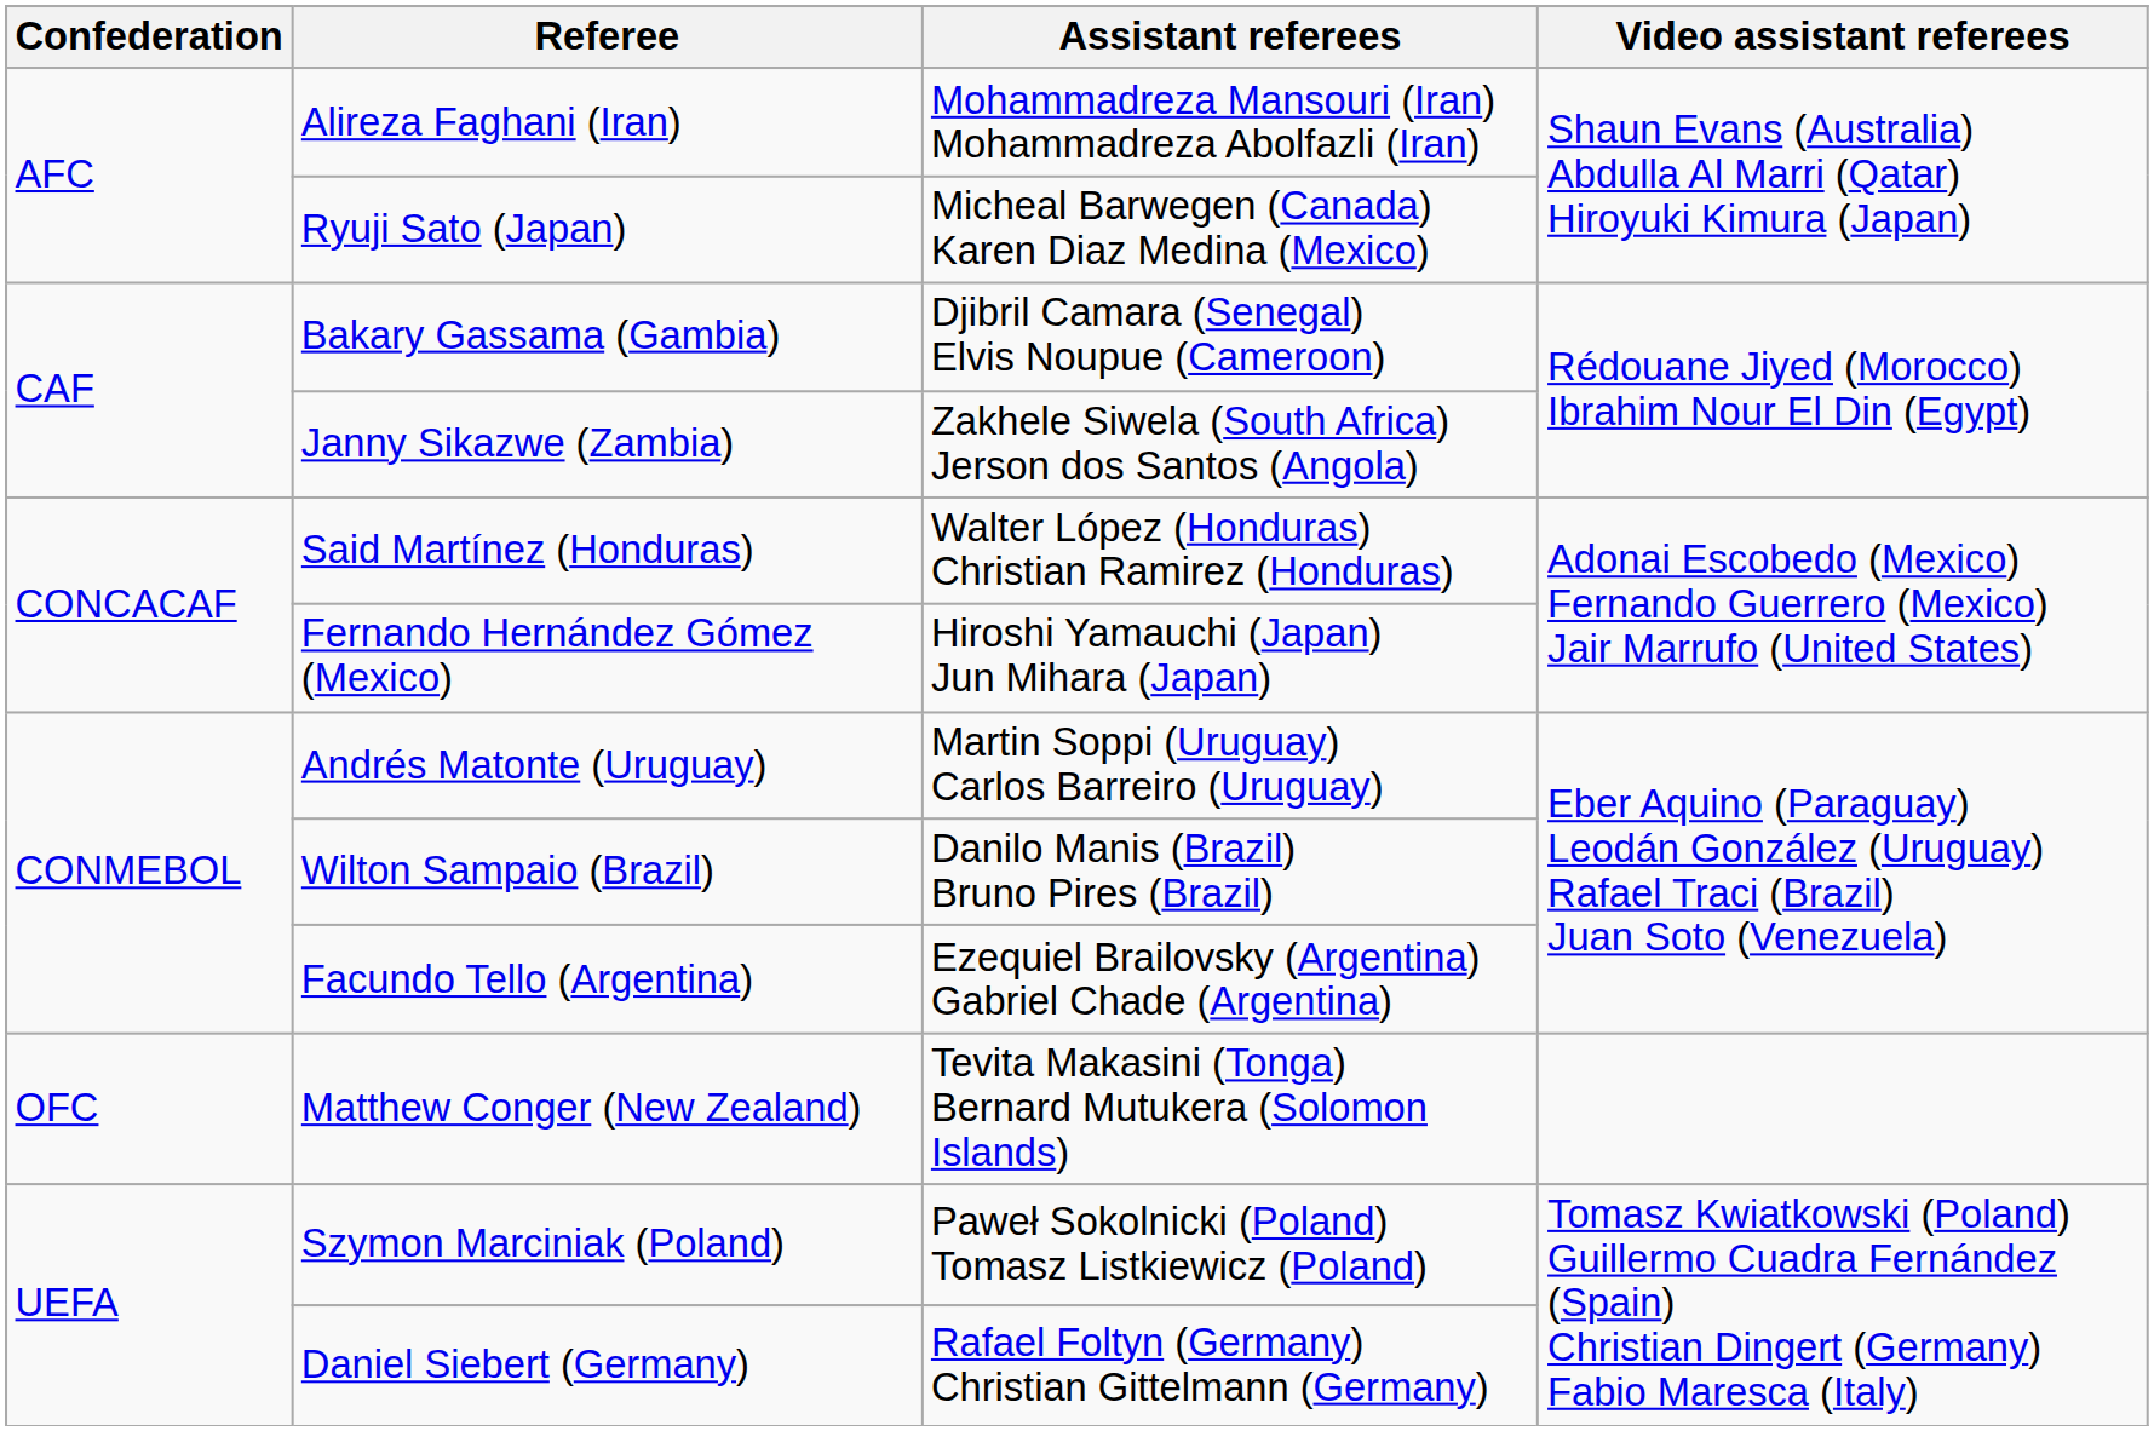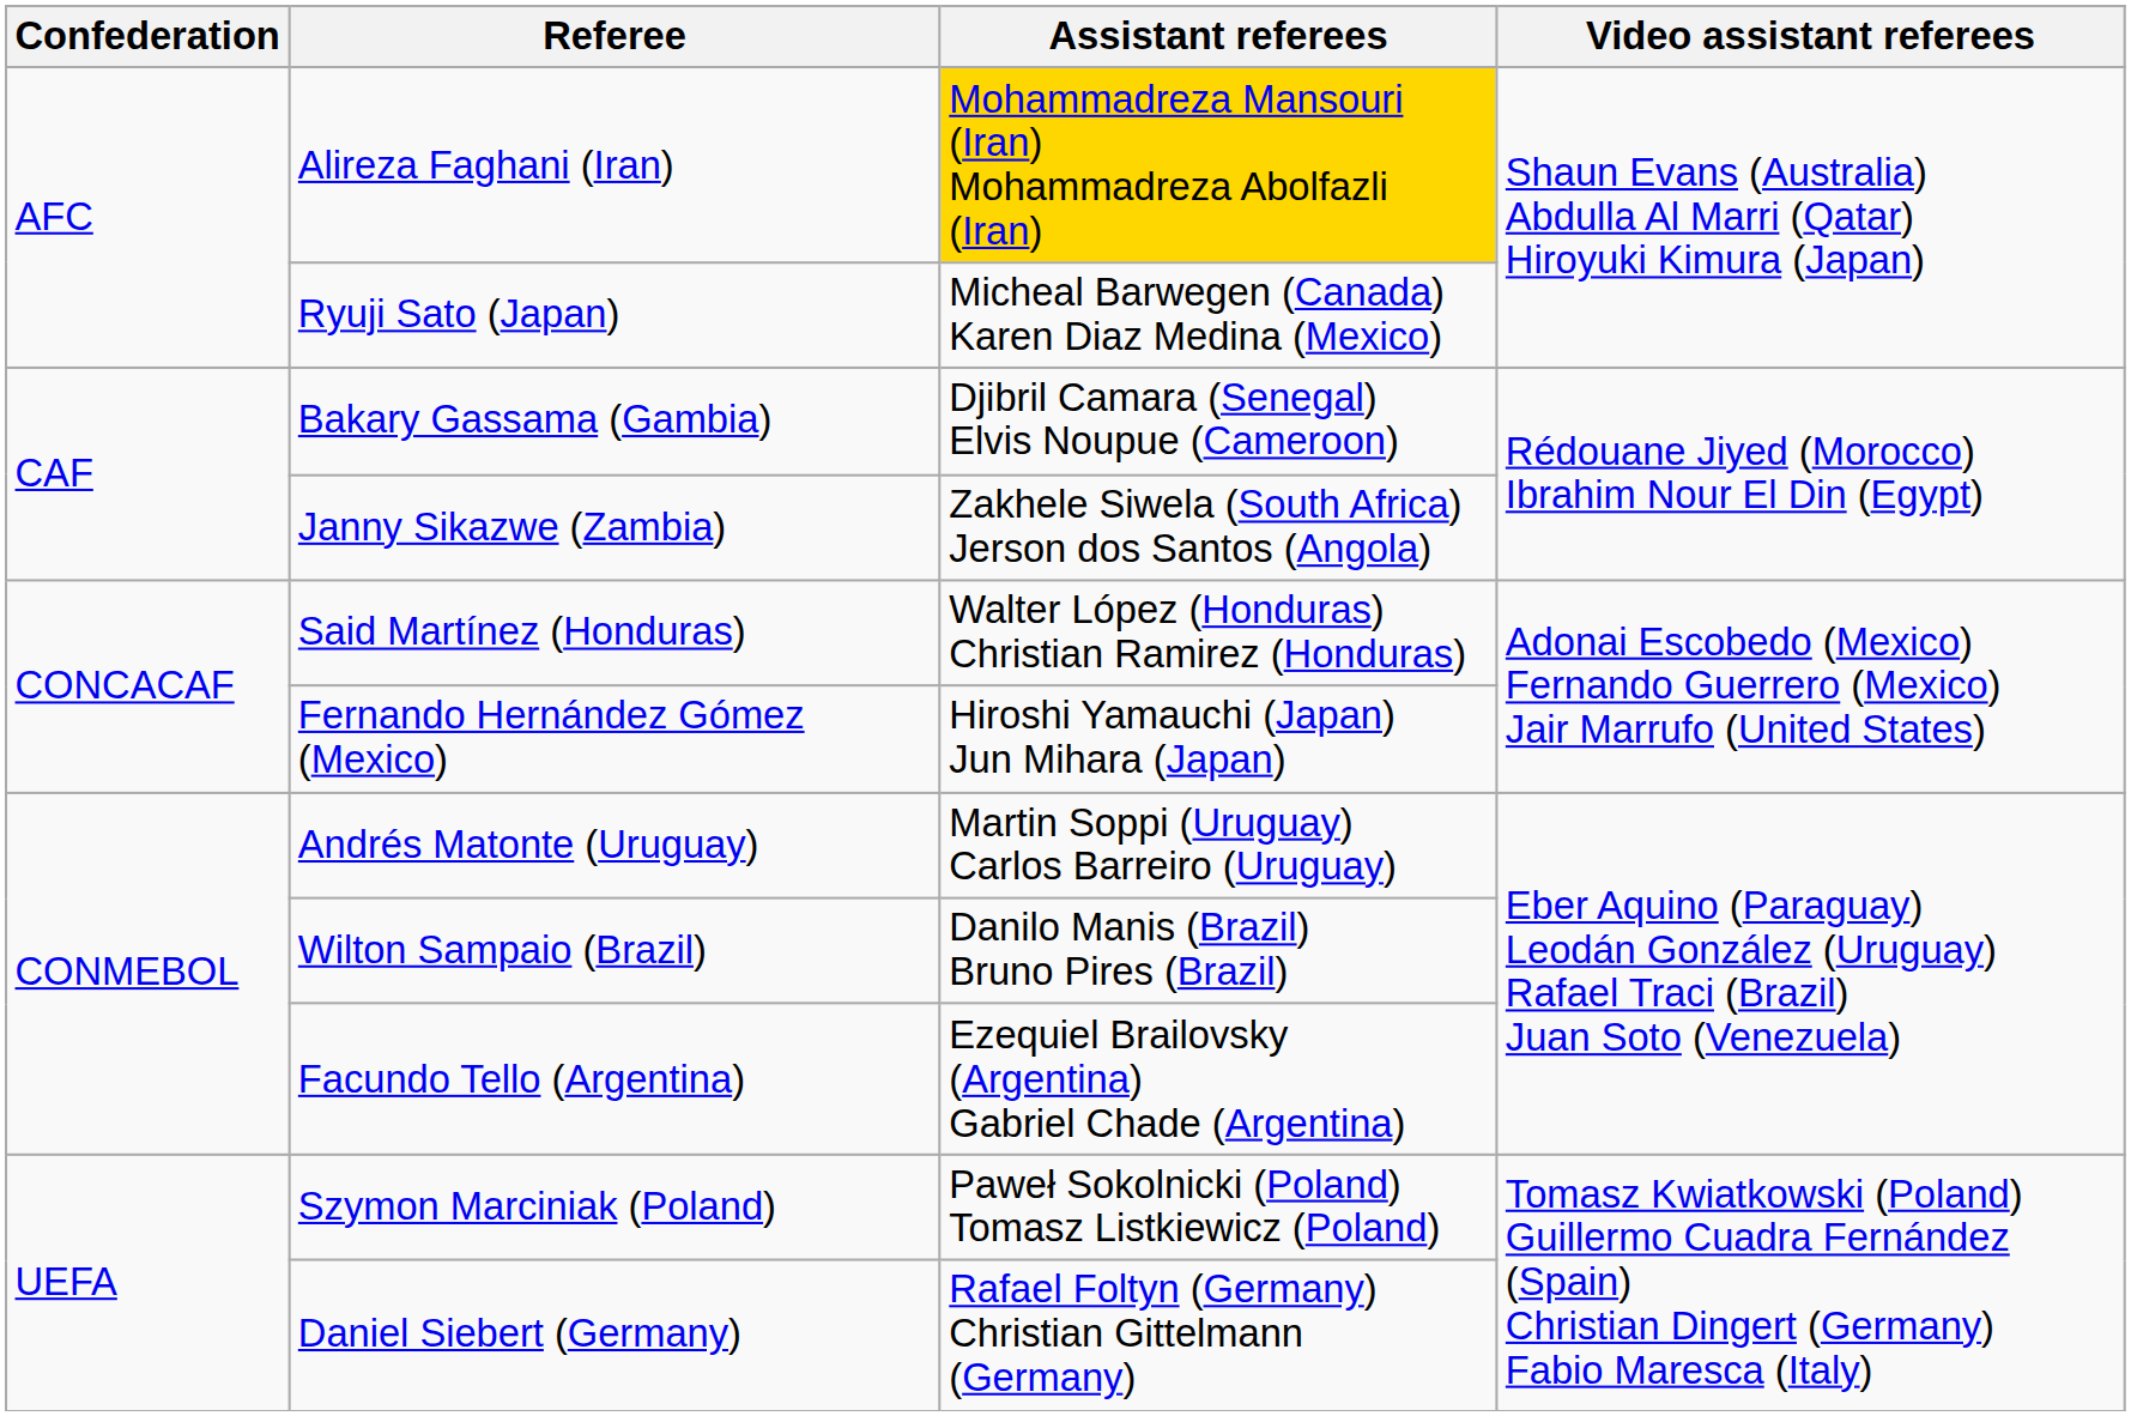Alireza Faghani (Iran) | Assistant referees: no background -> gold background
- row: OFC | Matthew Conger (New Zealand) | Tevita Makasini (Tonga) Bernard Mutukera (Solomon Islands)
